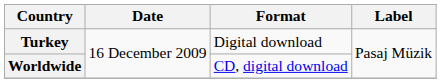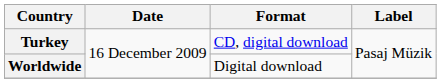Turkey | Format: Digital download -> CD, digital download
Worldwide | Format: CD, digital download -> Digital download
